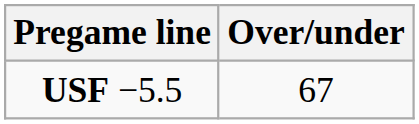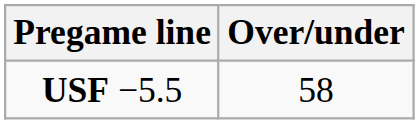USF −5.5 | Over/under: 67 -> 58
